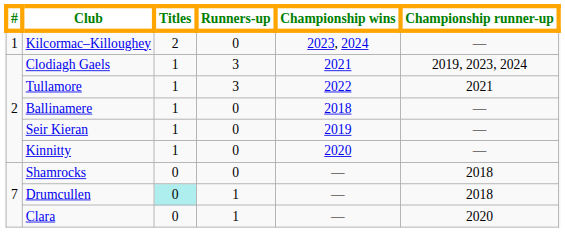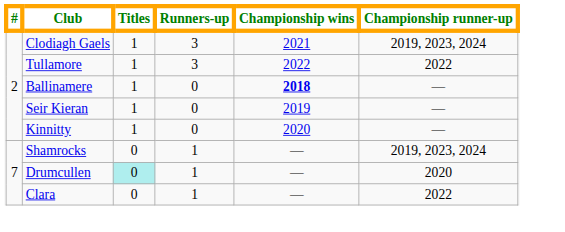- row: 1 | Kilcormac–Killoughey | 2 | 0 | 2023, 2024 | —
Tullamore | Championship runner-up: 2021 -> 2022
Ballinamere | Championship wins: normal -> bold
Shamrocks | Runners-up: 0 -> 1
Shamrocks | Championship runner-up: 2018 -> 2019, 2023, 2024
Drumcullen | Championship runner-up: 2018 -> 2020
Clara | Championship runner-up: 2020 -> 2022
